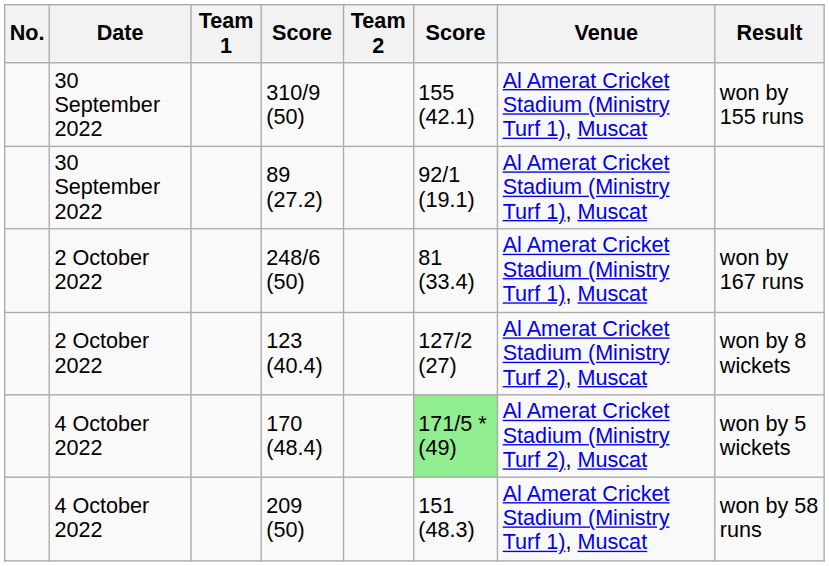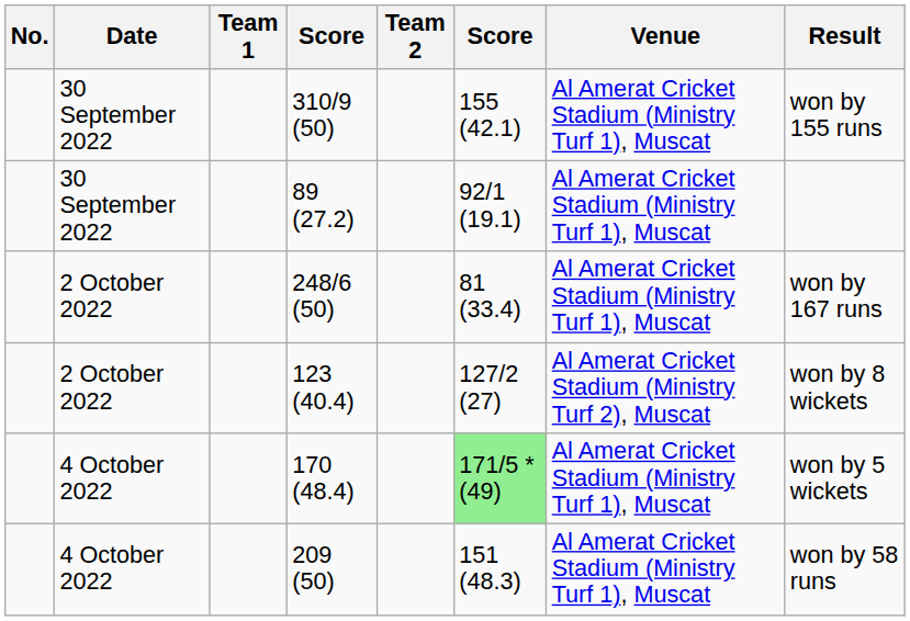170 (48.4) | Venue: Al Amerat Cricket Stadium (Ministry Turf 2), Muscat -> Al Amerat Cricket Stadium (Ministry Turf 1), Muscat
